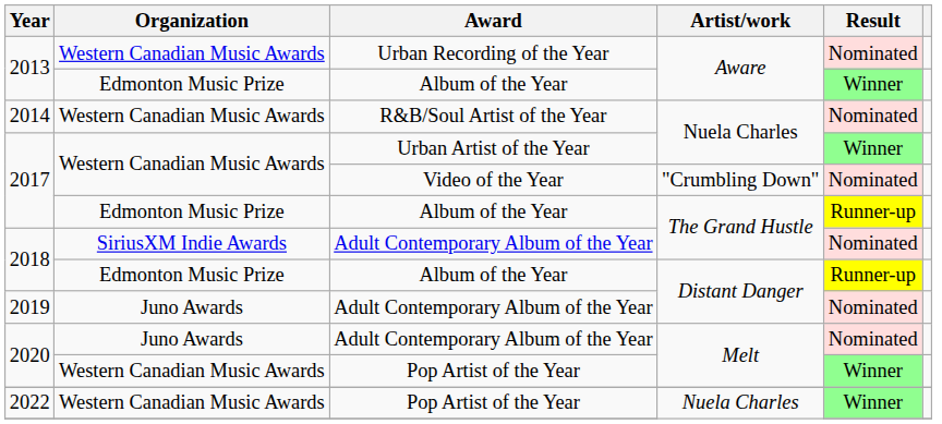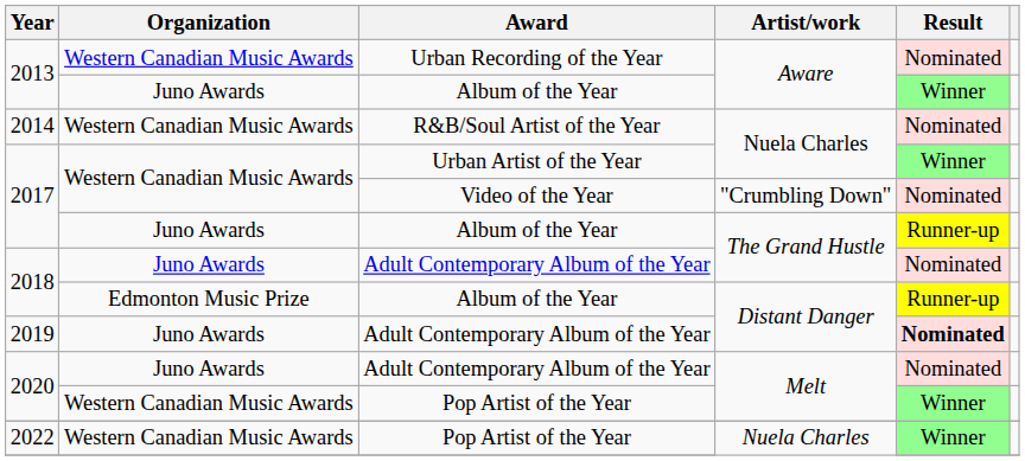2013 / Album of the Year | Organization: Edmonton Music Prize -> Juno Awards
2017 / Album of the Year | Organization: Edmonton Music Prize -> Juno Awards
2018 / Adult Contemporary Album of the Year | Organization: SiriusXM Indie Awards -> Juno Awards
2019 | Result: normal -> bold
